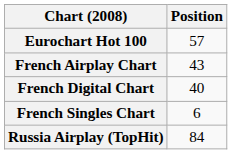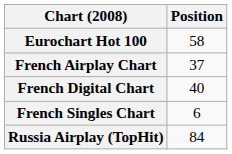Eurochart Hot 100 | Position: 57 -> 58
French Airplay Chart | Position: 43 -> 37
